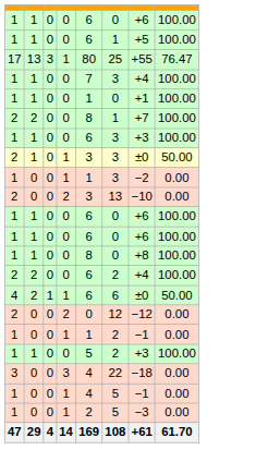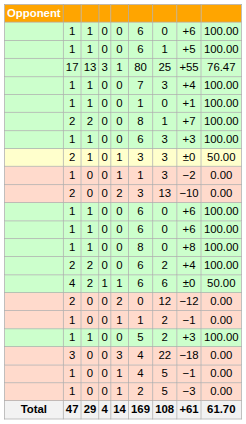+ column: Opponent | Total
